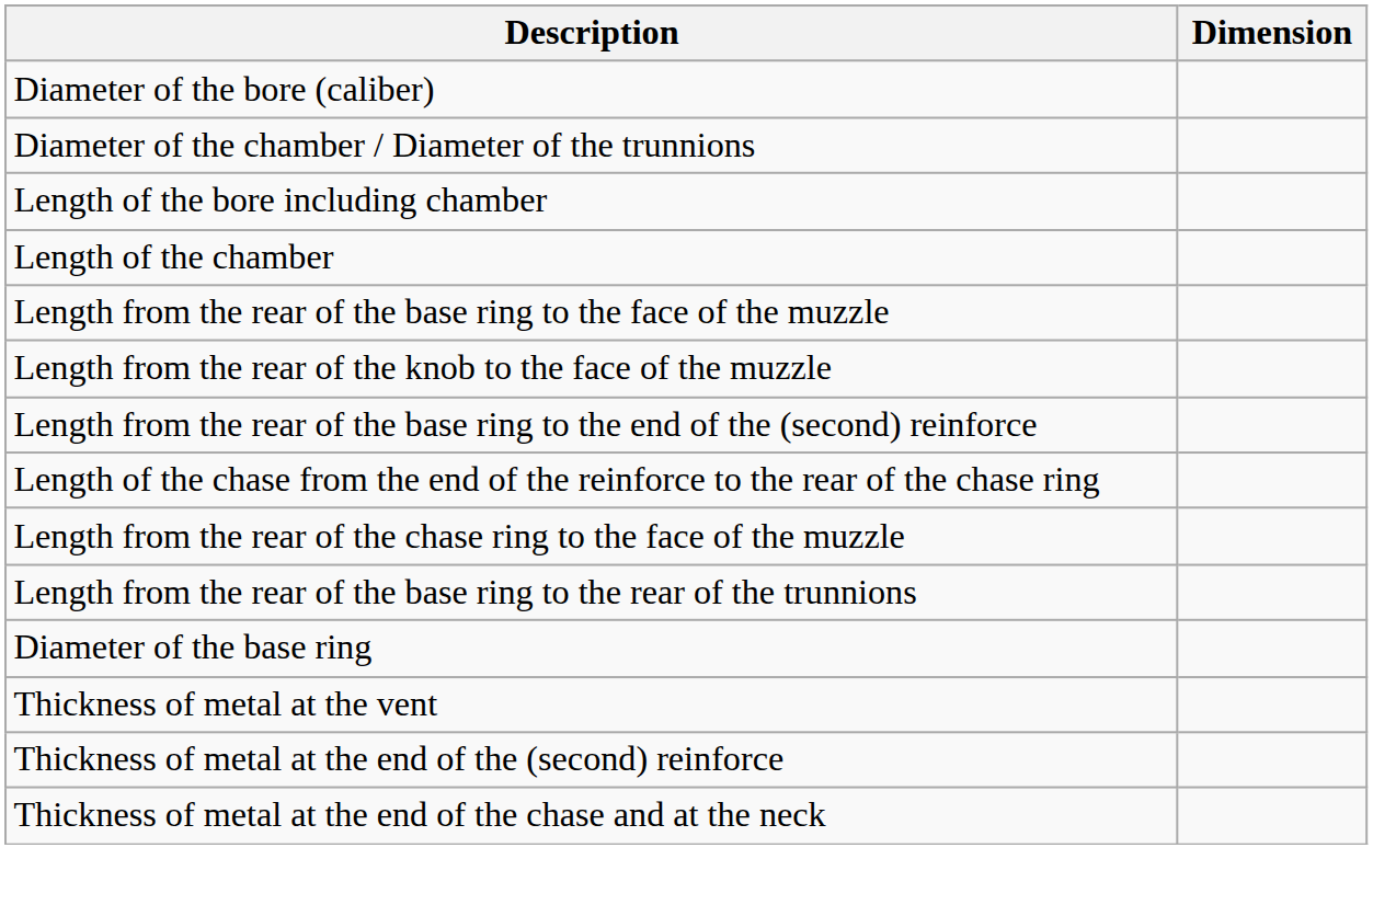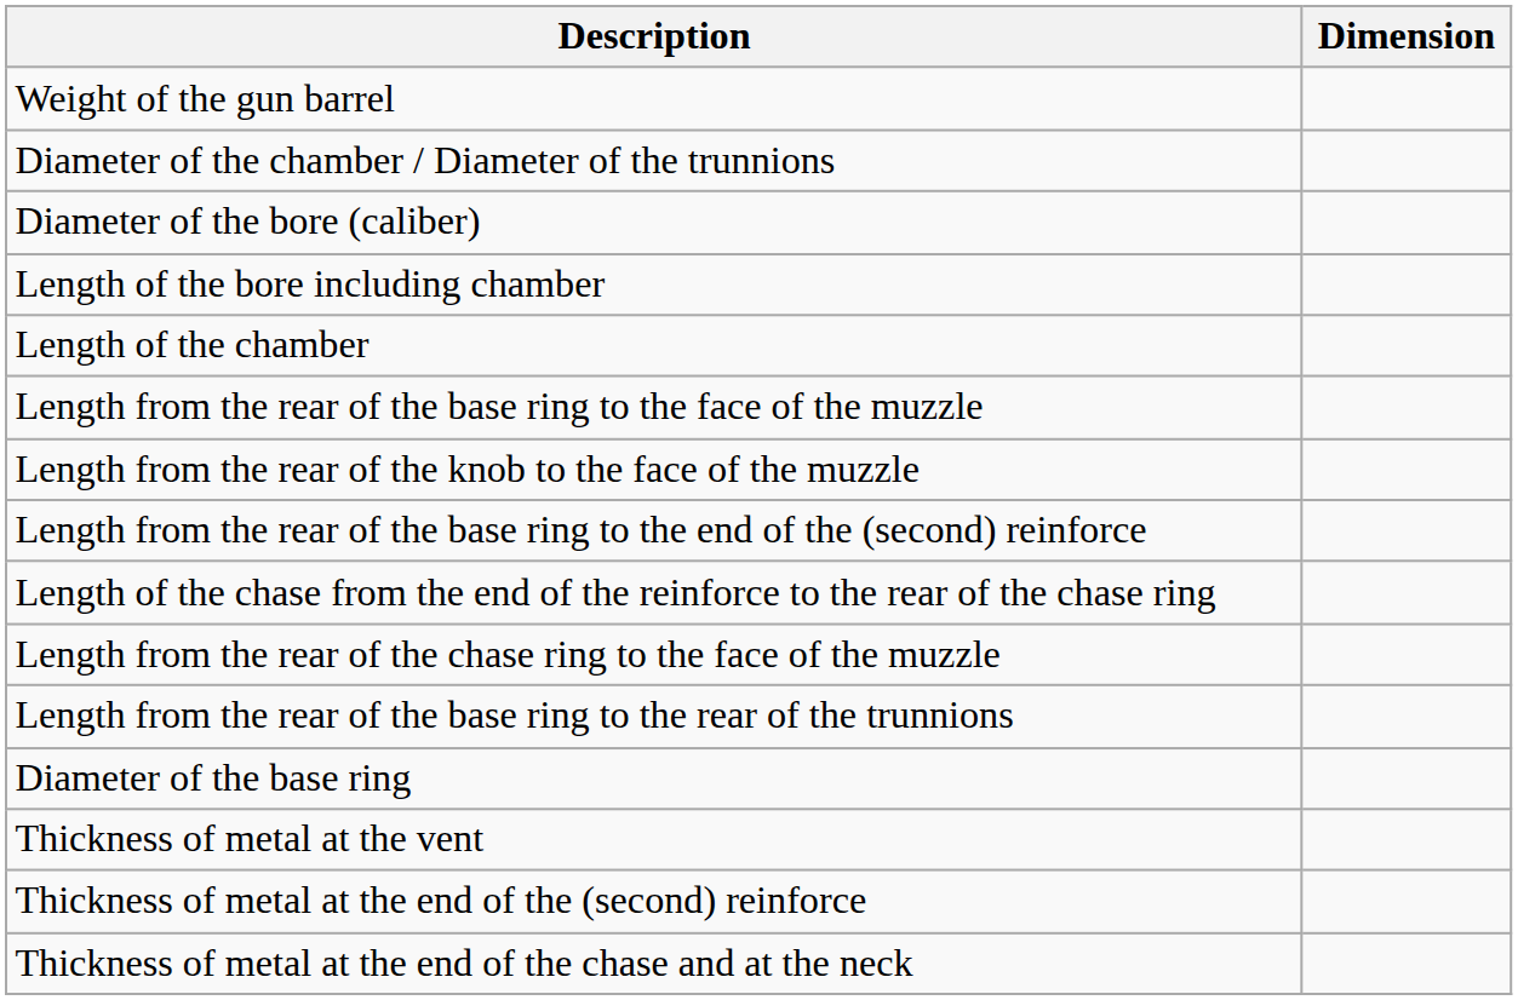+ row: Weight of the gun barrel
rows swapped: Diameter of the bore (caliber) <-> Diameter of the chamber / Diameter of the trunnions
